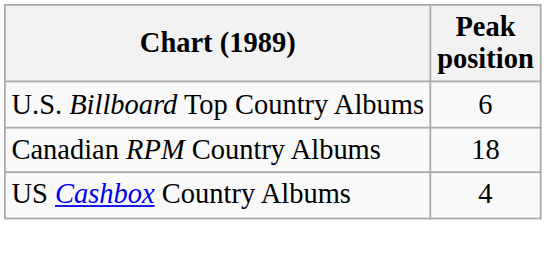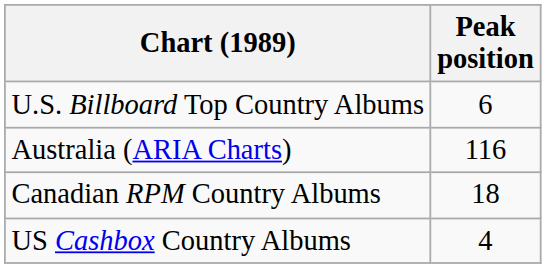+ row: Australia (ARIA Charts) | 116
